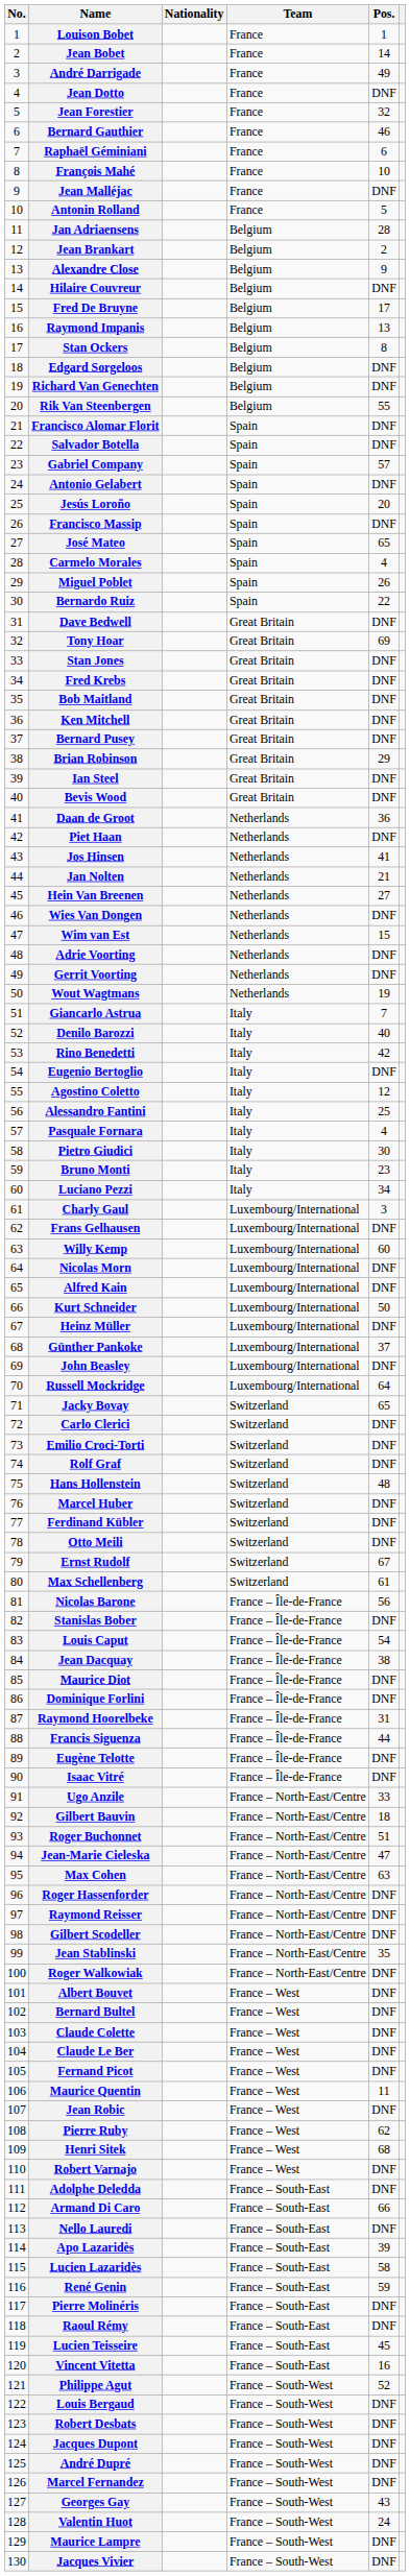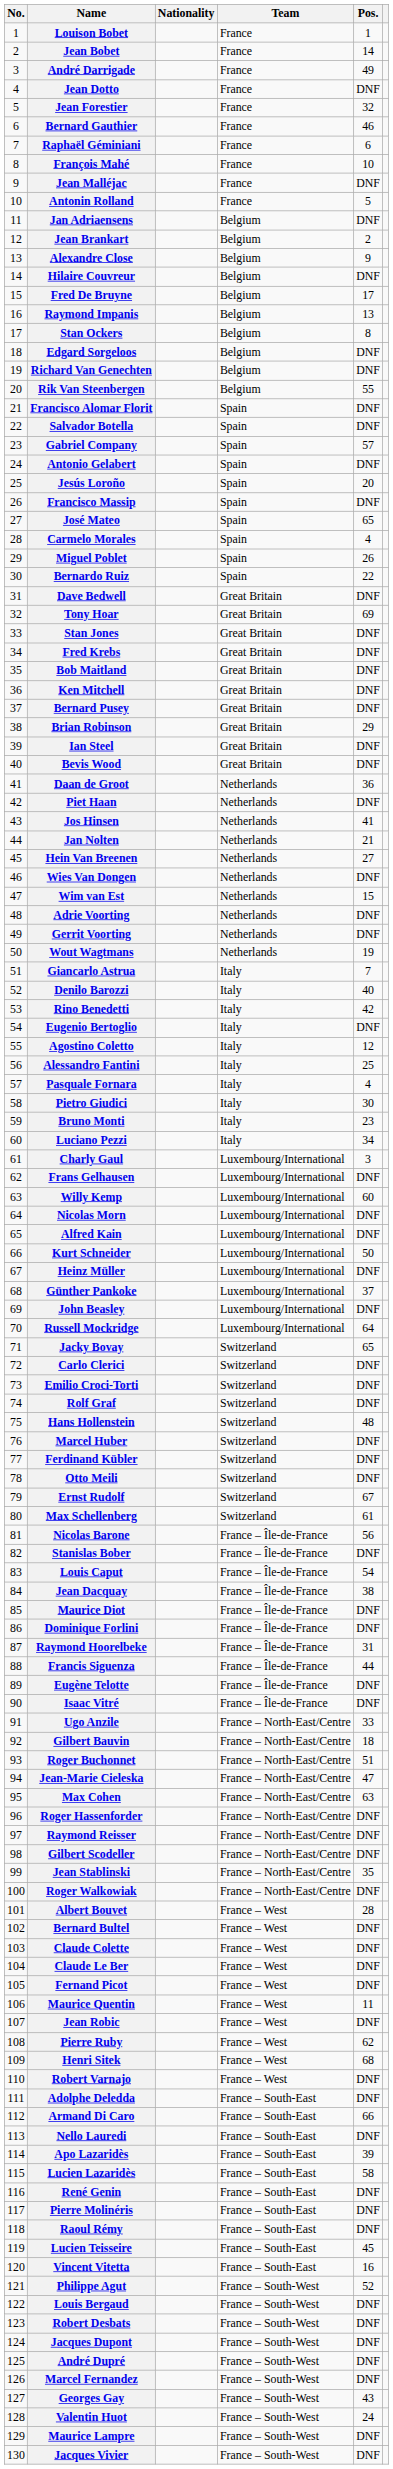Jan Adriaensens | Pos.: 28 -> DNF
Albert Bouvet | Pos.: DNF -> 28
René Genin | Pos.: 59 -> DNF
